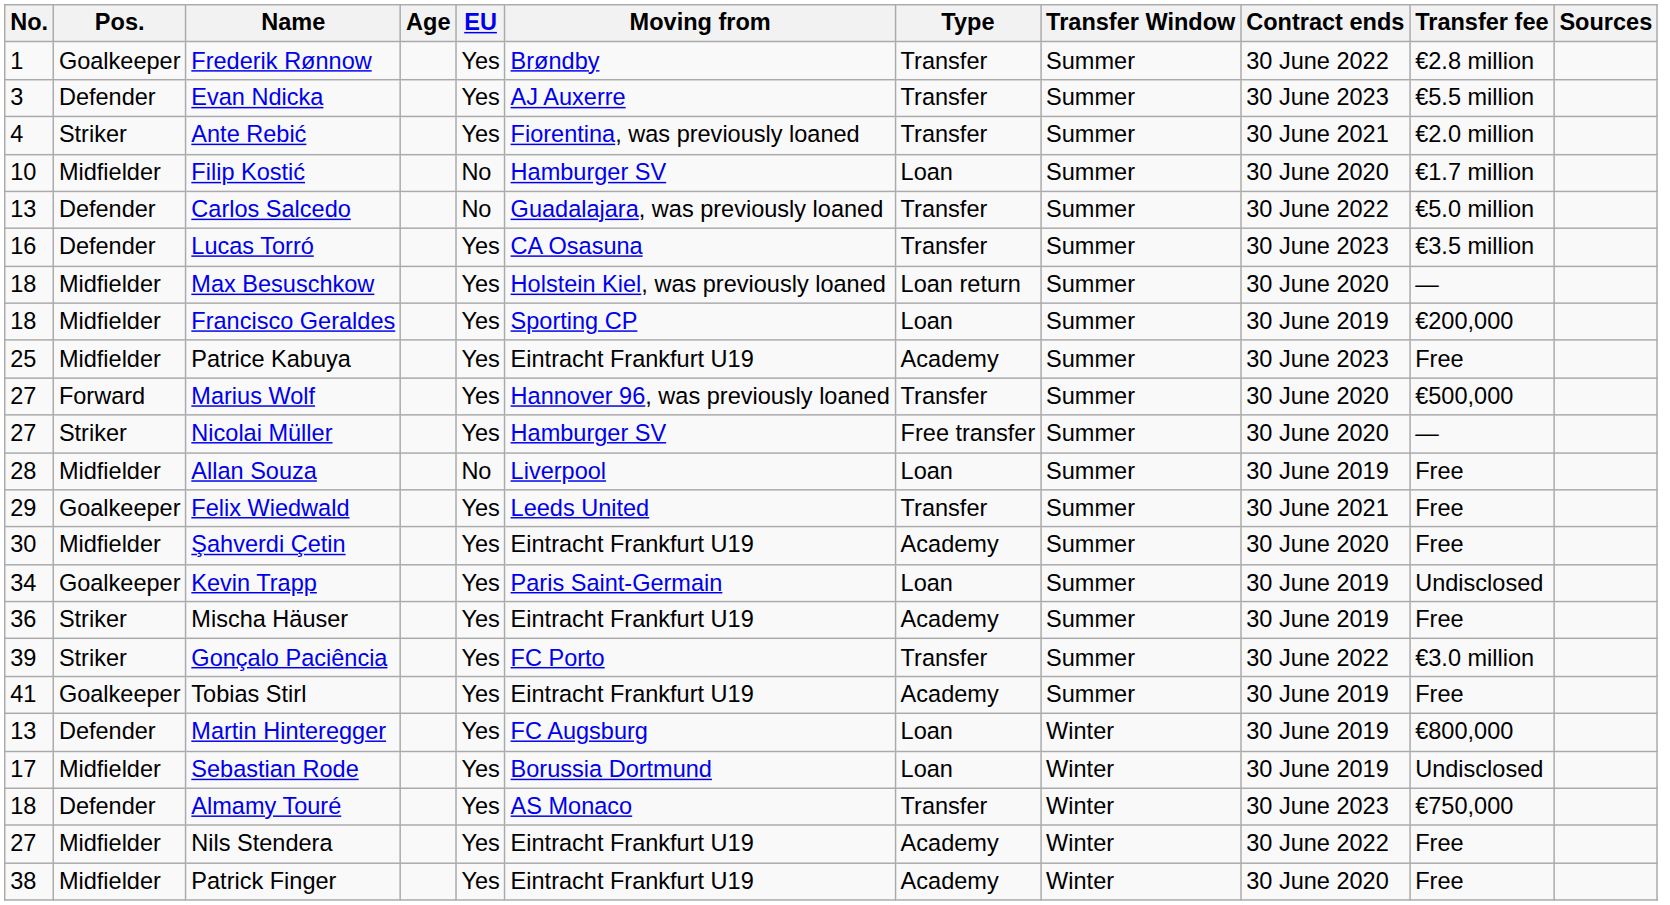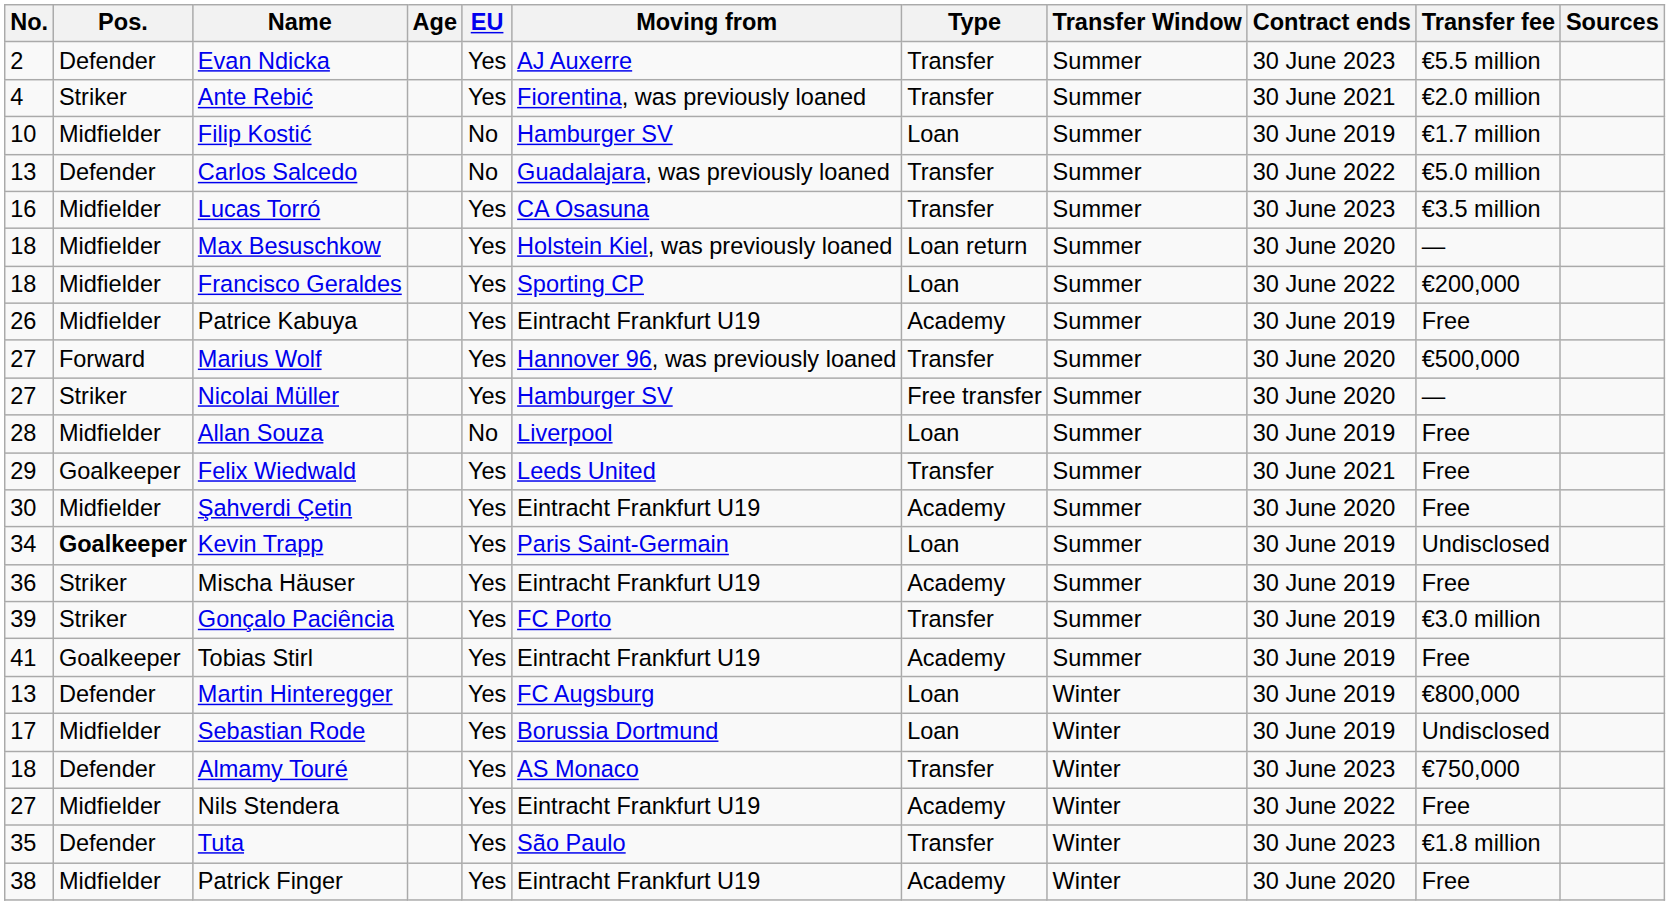- row: 1 | Goalkeeper | Frederik Rønnow | Yes | Brøndby | Transfer | Summer | 30 June 2022 | €2.8 million
Evan Ndicka | No.: 3 -> 2
Filip Kostić | Contract ends: 30 June 2020 -> 30 June 2019
Lucas Torró | Pos.: Defender -> Midfielder
Francisco Geraldes | Contract ends: 30 June 2019 -> 30 June 2022
Patrice Kabuya | No.: 25 -> 26
Patrice Kabuya | Contract ends: 30 June 2023 -> 30 June 2019
Kevin Trapp | Pos.: normal -> bold
Gonçalo Paciência | Contract ends: 30 June 2022 -> 30 June 2019
+ row: 35 | Defender | Tuta | Yes | São Paulo | Transfer | Winter | 30 June 2023 | €1.8 million
